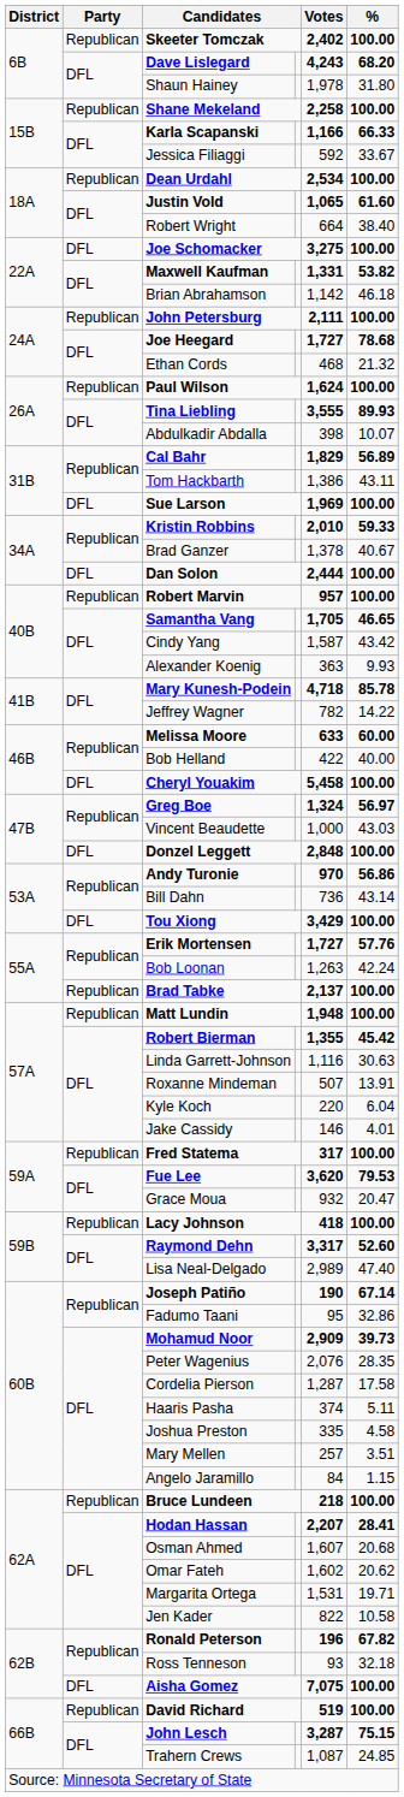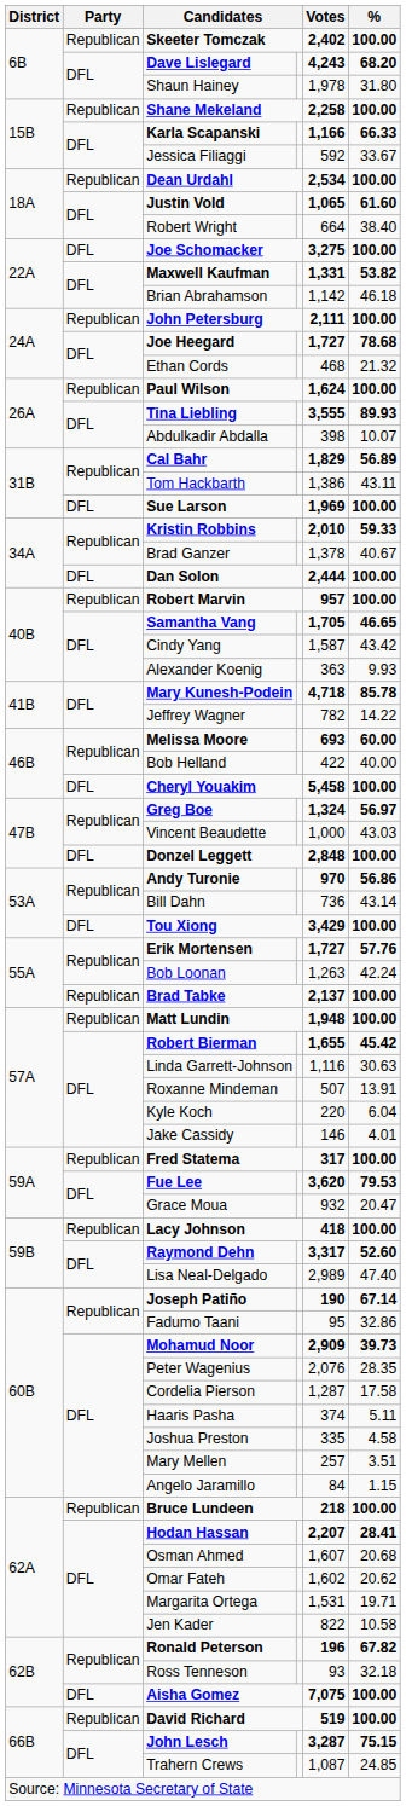Melissa Moore | Votes: 633 -> 693
Robert Bierman | Votes: 1,355 -> 1,655
